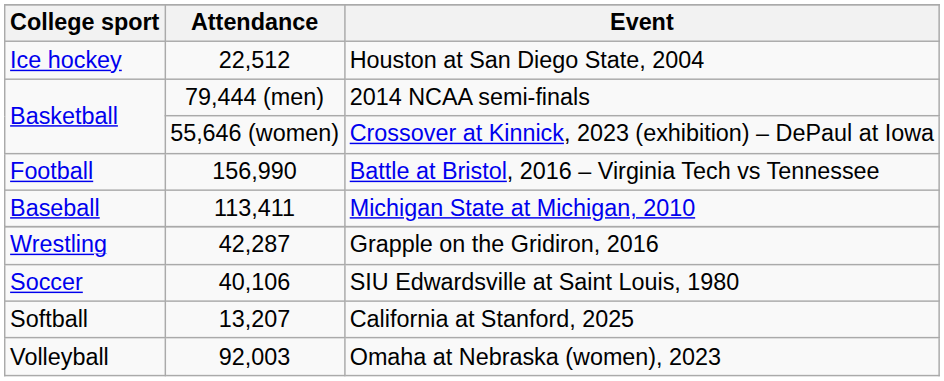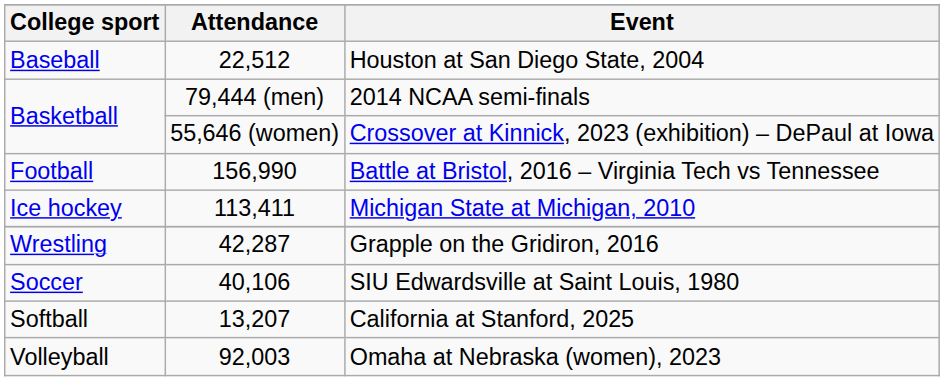Houston at San Diego State, 2004 | College sport: Ice hockey -> Baseball
Michigan State at Michigan, 2010 | College sport: Baseball -> Ice hockey
